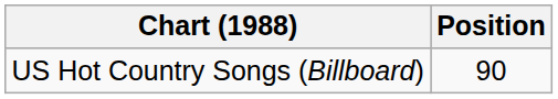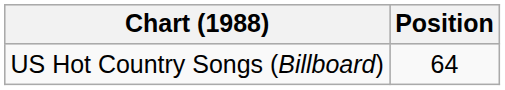US Hot Country Songs (Billboard) | Position: 90 -> 64
